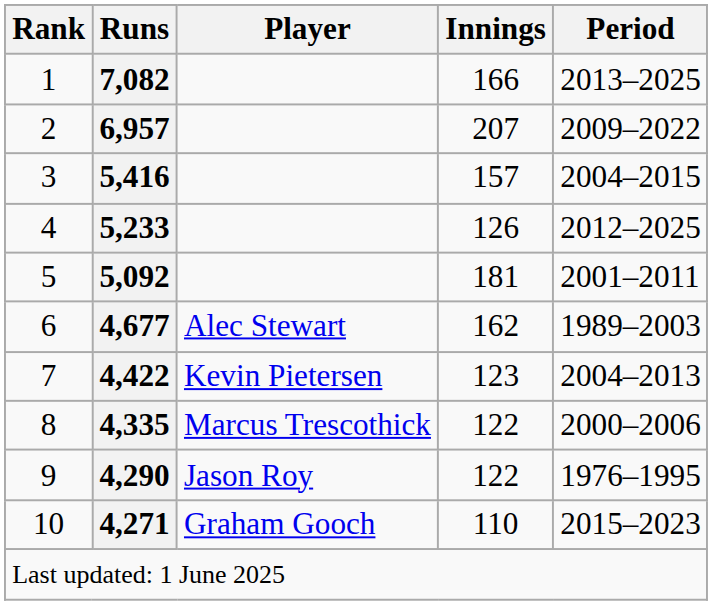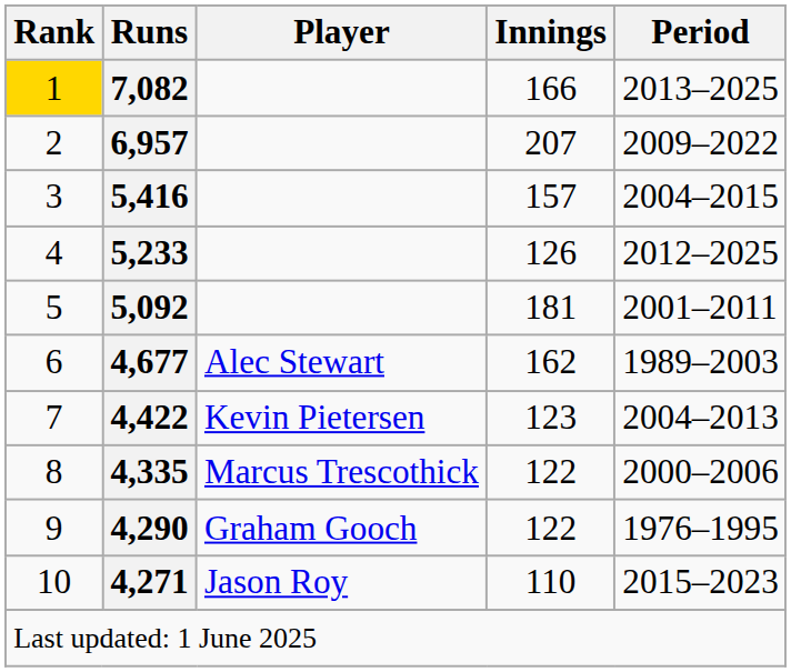7,082 | Rank: no background -> gold background
4,290 | Player: Jason Roy -> Graham Gooch
4,271 | Player: Graham Gooch -> Jason Roy
